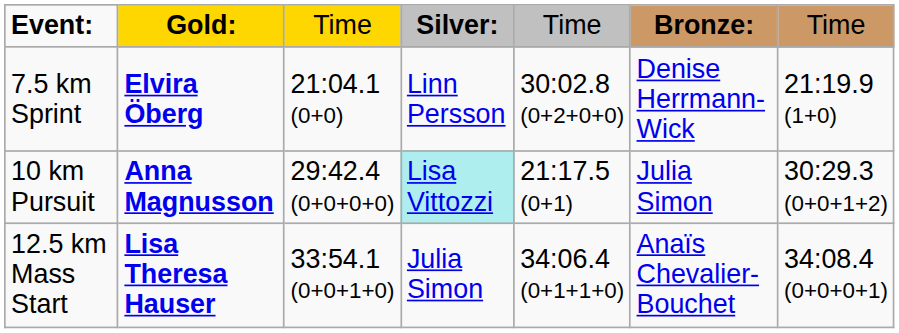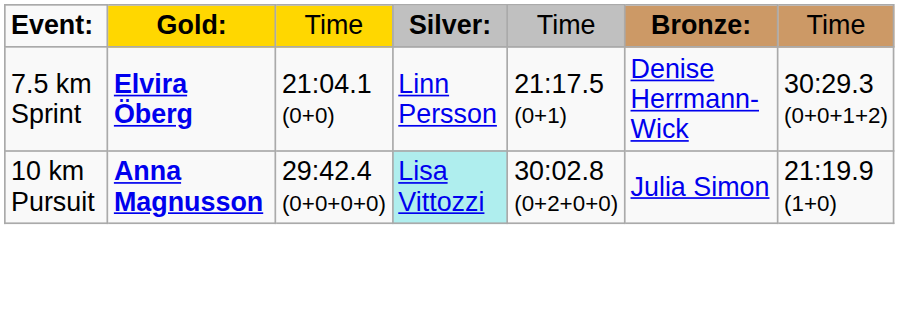7.5 km Sprint | column 5: 30:02.8 (0+2+0+0) -> 21:17.5 (0+1)
7.5 km Sprint | column 7: 21:19.9 (1+0) -> 30:29.3 (0+0+1+2)
10 km Pursuit | column 5: 21:17.5 (0+1) -> 30:02.8 (0+2+0+0)
10 km Pursuit | column 7: 30:29.3 (0+0+1+2) -> 21:19.9 (1+0)
- row: 12.5 km Mass Start | Lisa Theresa Hauser | 33:54.1 (0+0+1+0) | Julia Simon | 34:06.4 (0+1+1+0) | Anaïs Chevalier-Bouchet | 34:08.4 (0+0+0+1)
